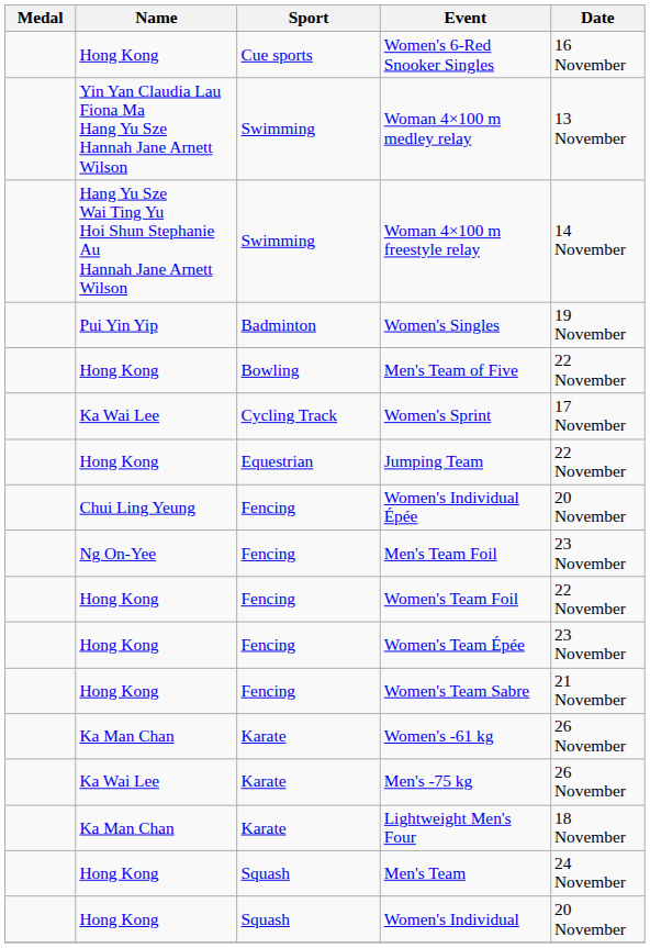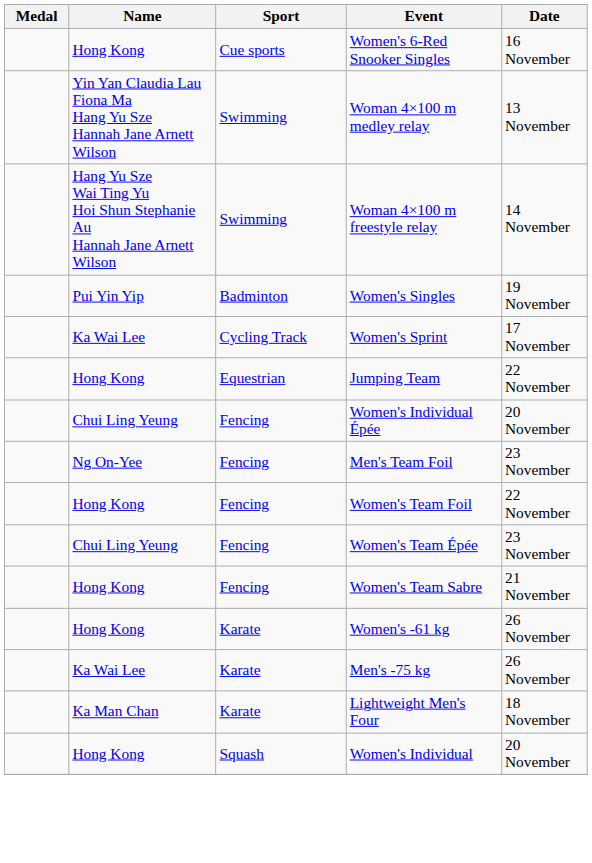- row: Hong Kong | Bowling | Men's Team of Five | 22 November
Women's Team Épée | Name: Hong Kong -> Chui Ling Yeung
Women's -61 kg | Name: Ka Man Chan -> Hong Kong
- row: Hong Kong | Squash | Men's Team | 24 November
